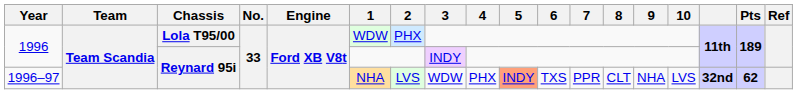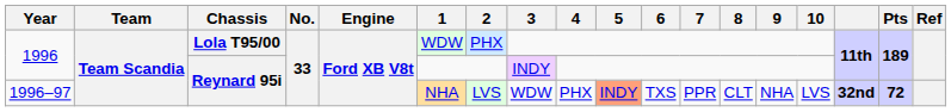1996–97 | Pts: 62 -> 72
